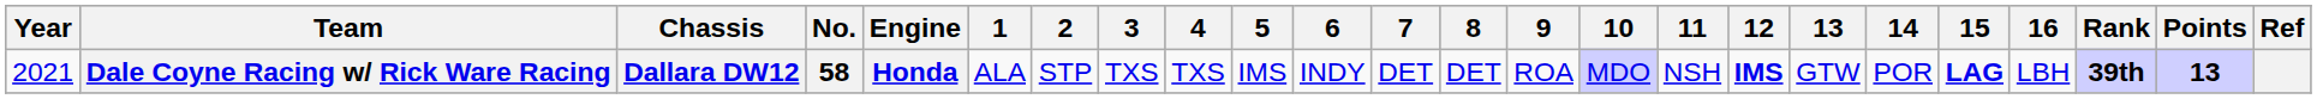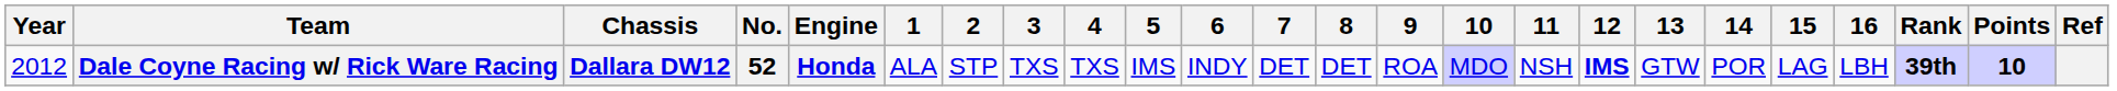Dale Coyne Racing w/ Rick Ware Racing | Year: 2021 -> 2012
Dale Coyne Racing w/ Rick Ware Racing | No.: 58 -> 52
Dale Coyne Racing w/ Rick Ware Racing | 15: bold -> normal
Dale Coyne Racing w/ Rick Ware Racing | Points: 13 -> 10
